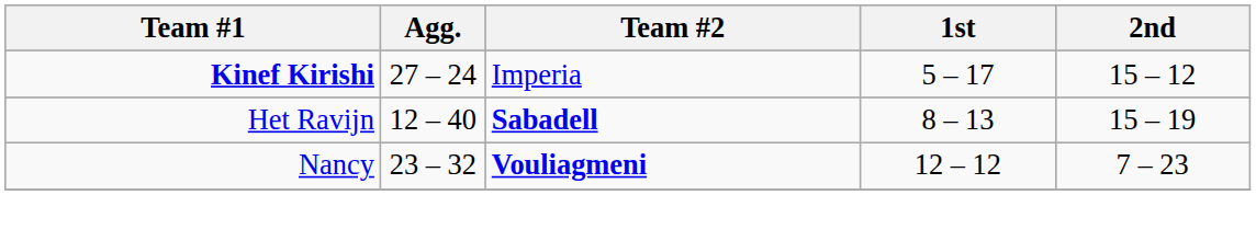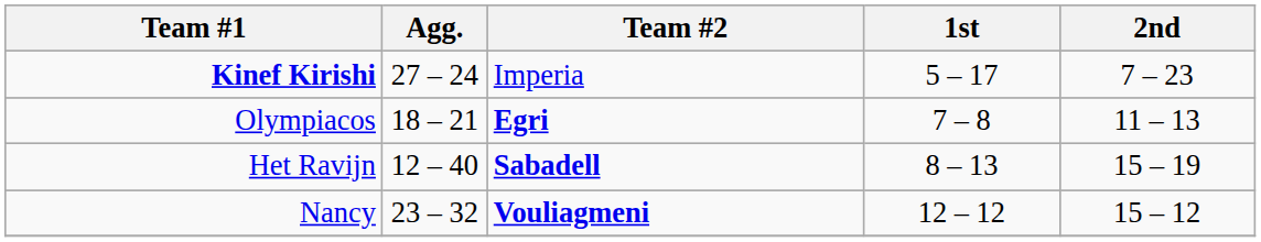Kinef Kirishi | 2nd: 15 – 12 -> 7 – 23
+ row: Olympiacos | 18 – 21 | Egri | 7 – 8 | 11 – 13
Nancy | 2nd: 7 – 23 -> 15 – 12
